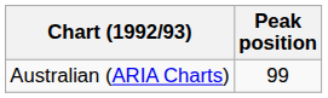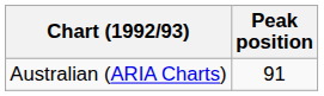Australian (ARIA Charts) | Peak position: 99 -> 91
